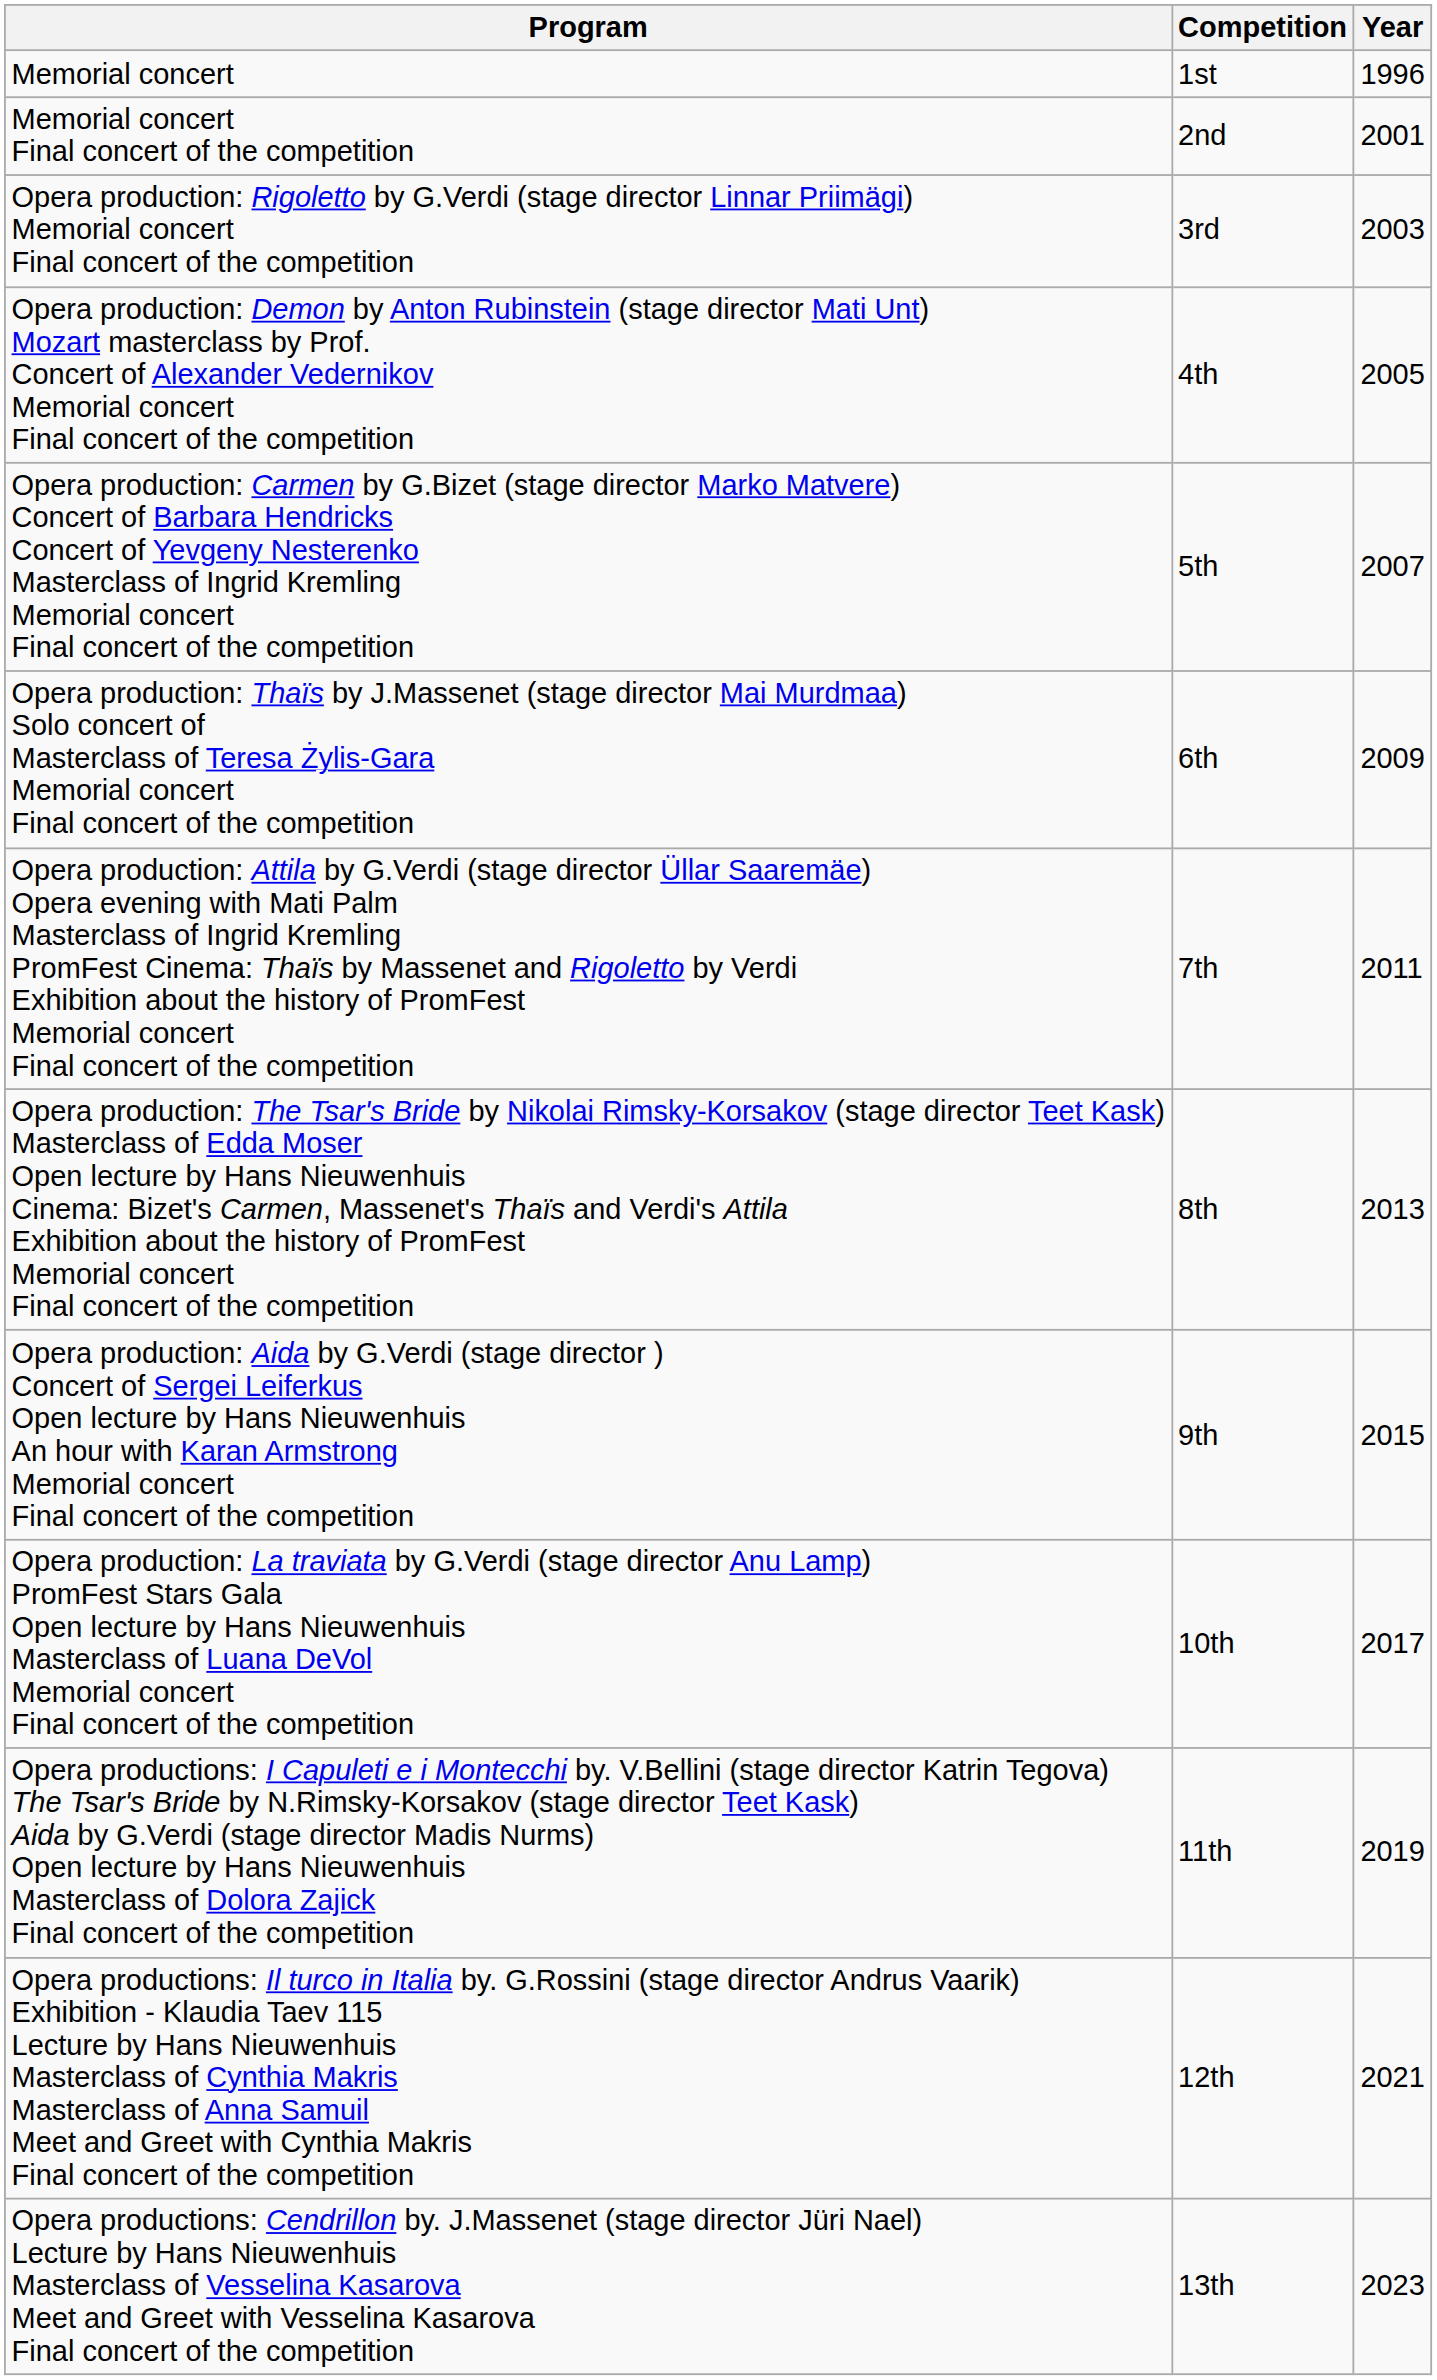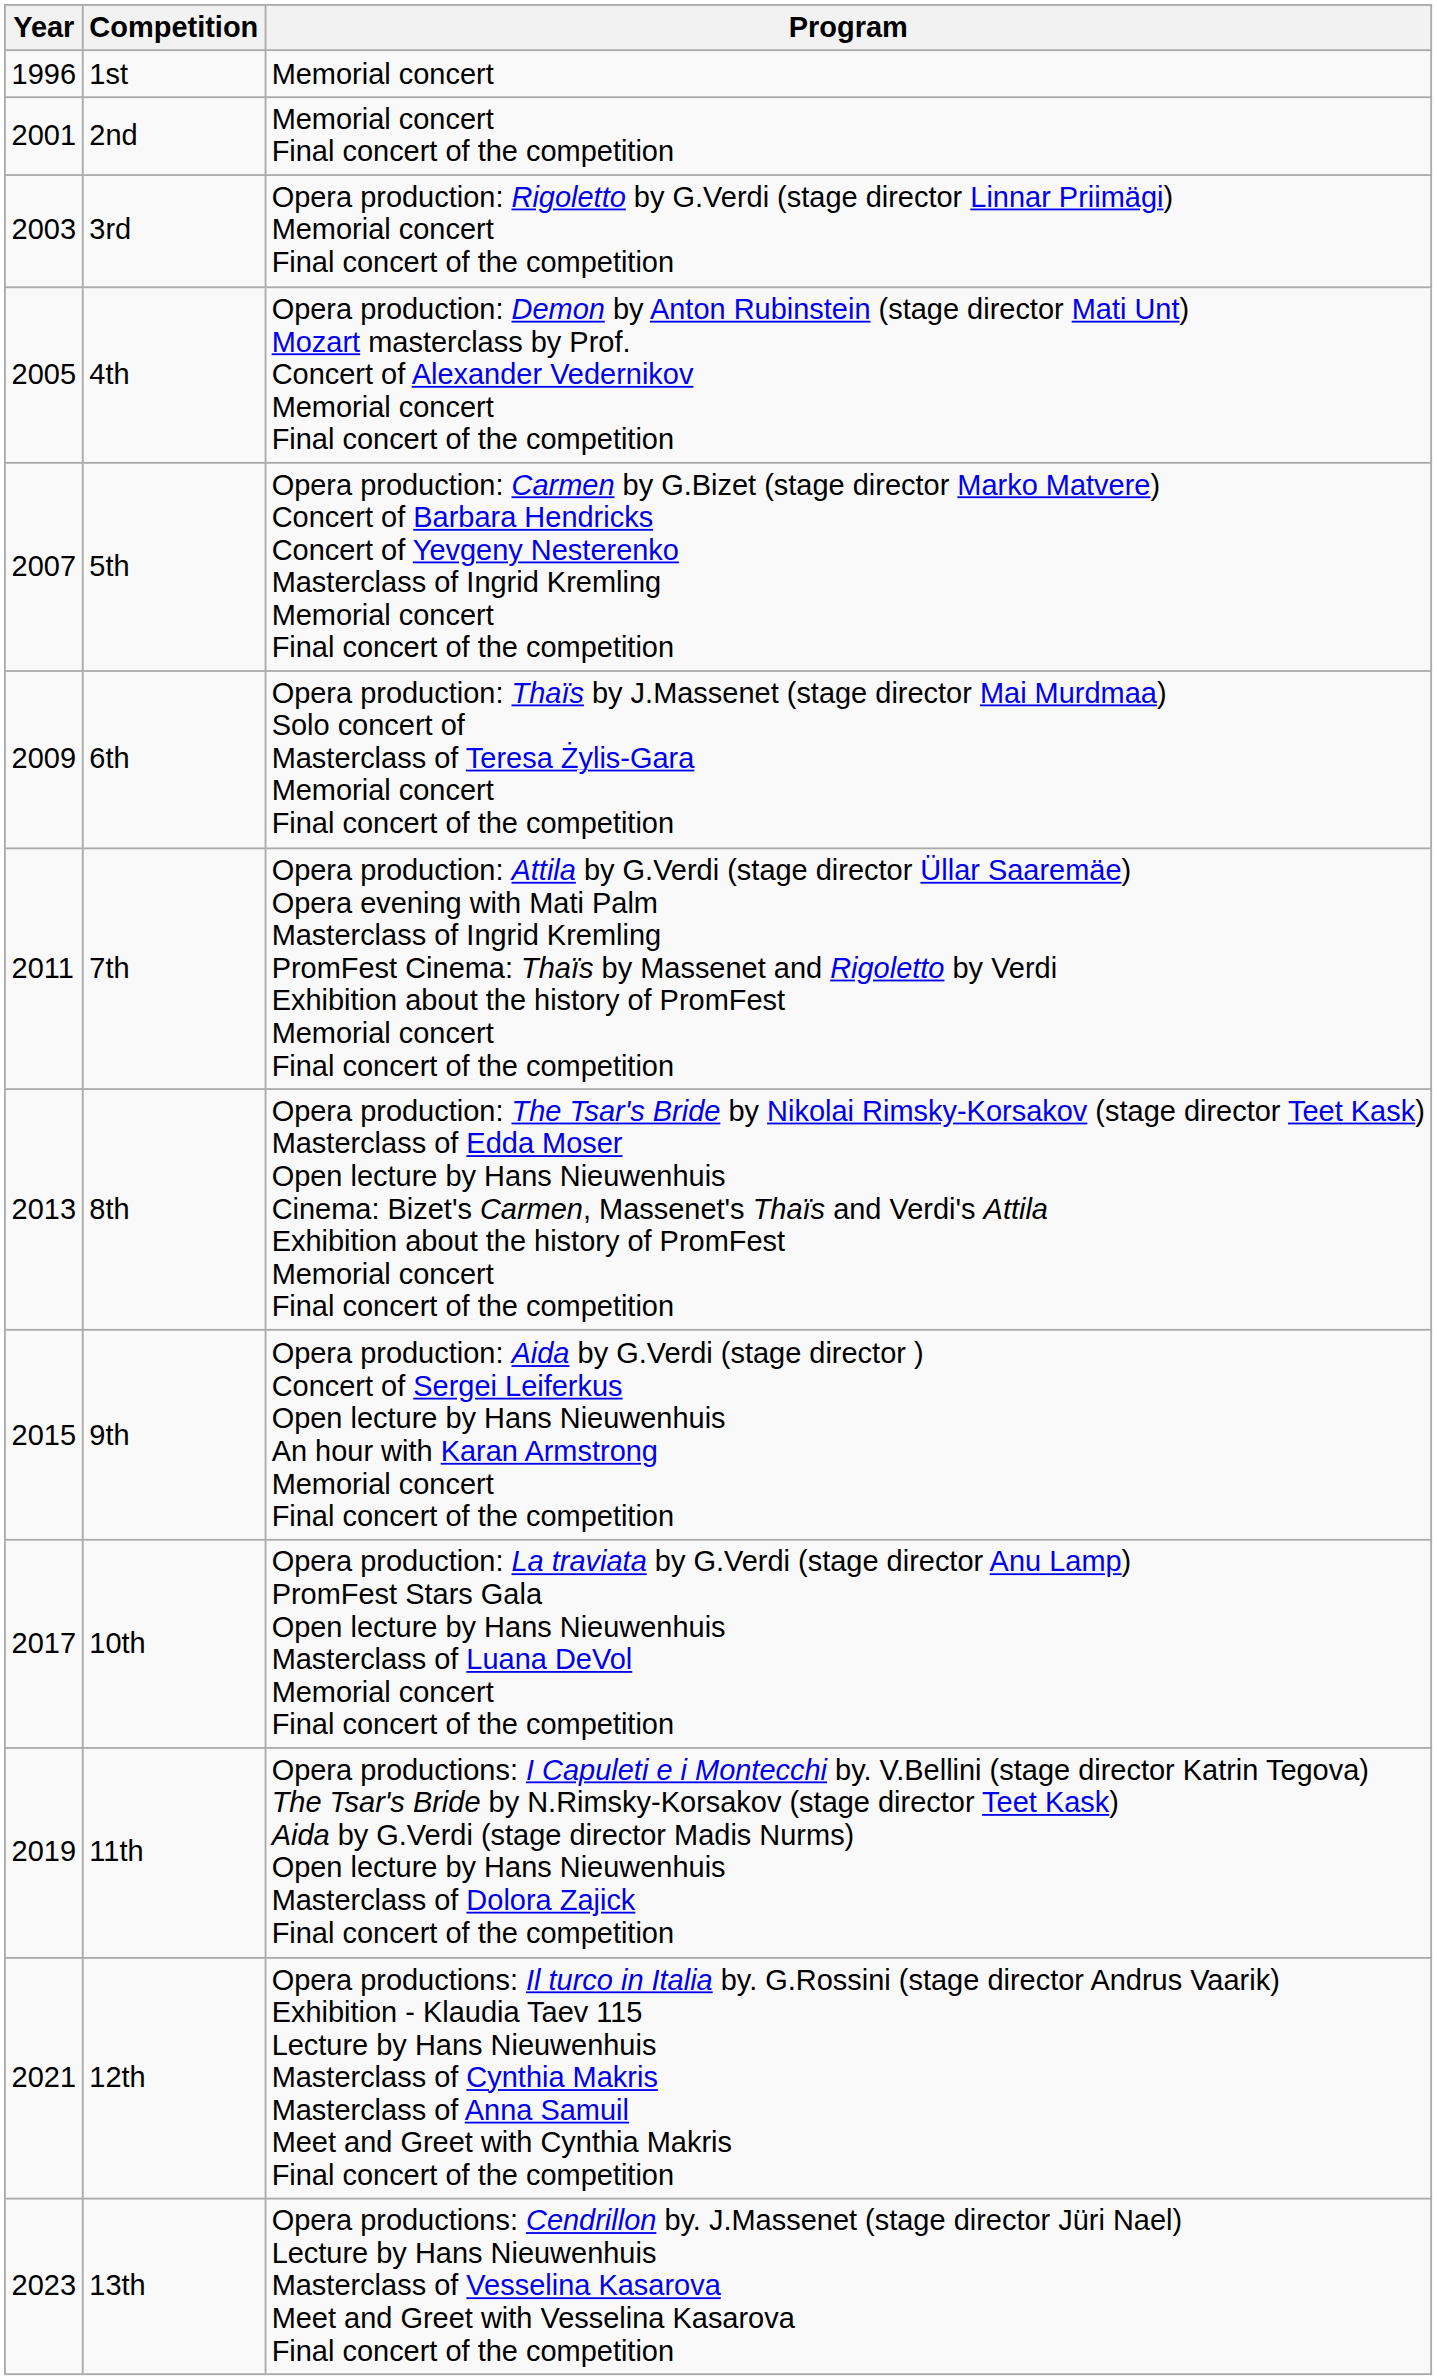columns swapped: Year <-> Program
